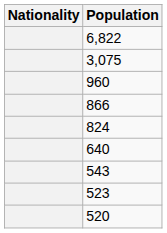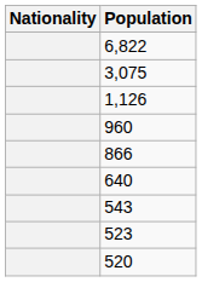+ row: 1,126
- row: 824
